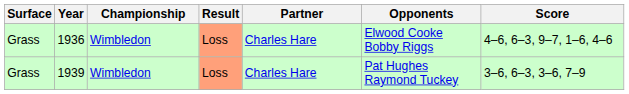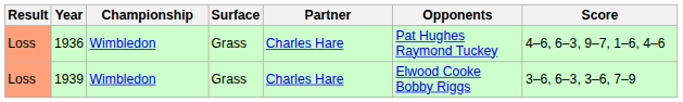columns swapped: Result <-> Surface
1936 | Opponents: Elwood Cooke Bobby Riggs -> Pat Hughes Raymond Tuckey
1939 | Opponents: Pat Hughes Raymond Tuckey -> Elwood Cooke Bobby Riggs
